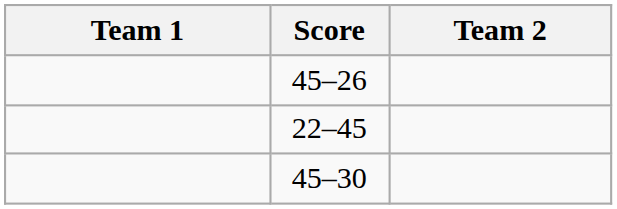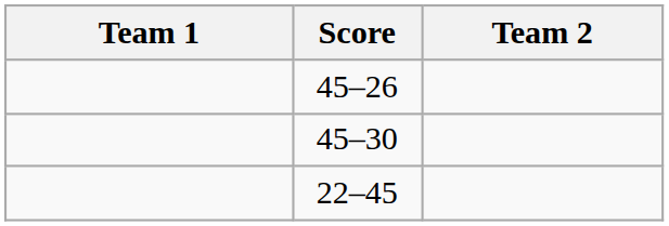rows swapped: 22–45 <-> 45–30
